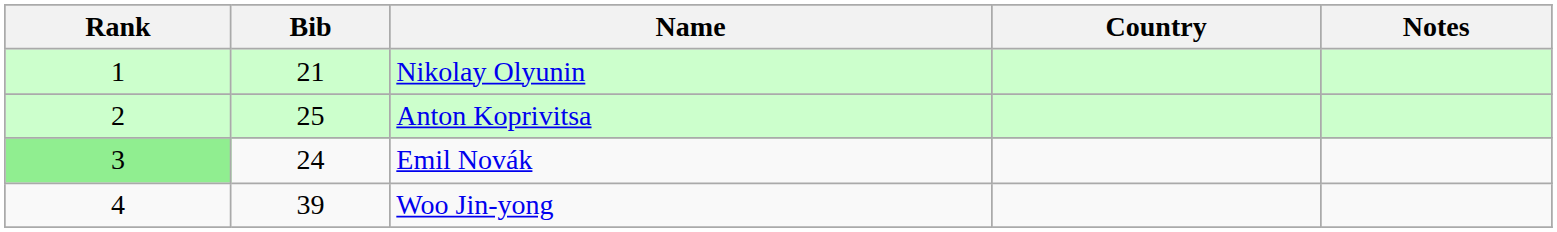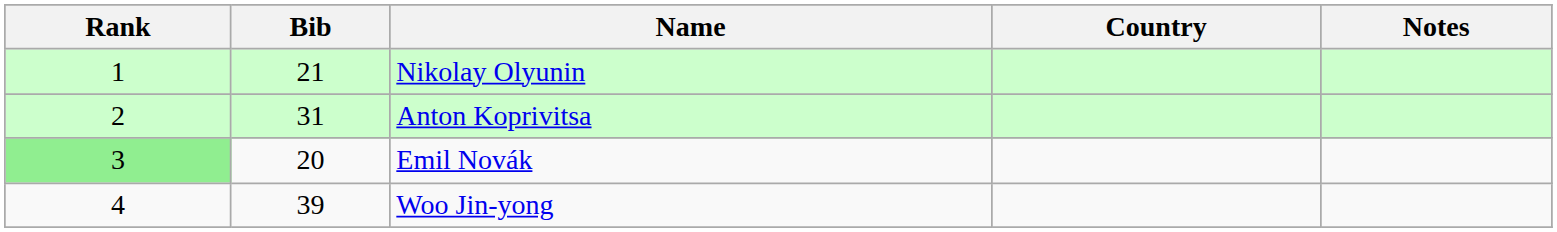Anton Koprivitsa | Bib: 25 -> 31
Emil Novák | Bib: 24 -> 20
